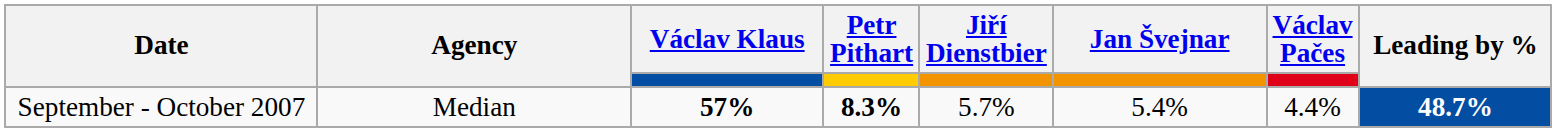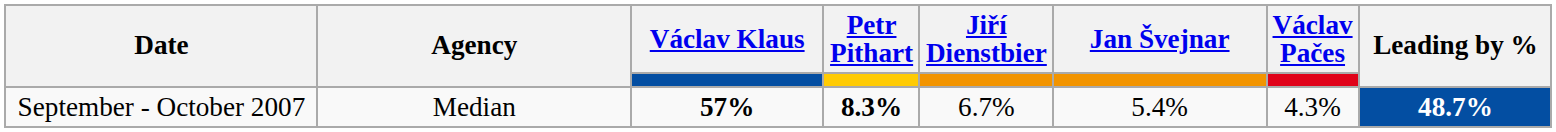September - October 2007 | Jiří Dienstbier: 5.7% -> 6.7%
September - October 2007 | Václav Pačes: 4.4% -> 4.3%
